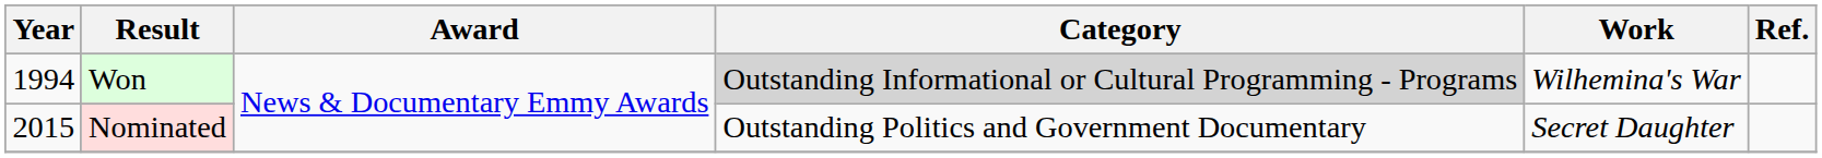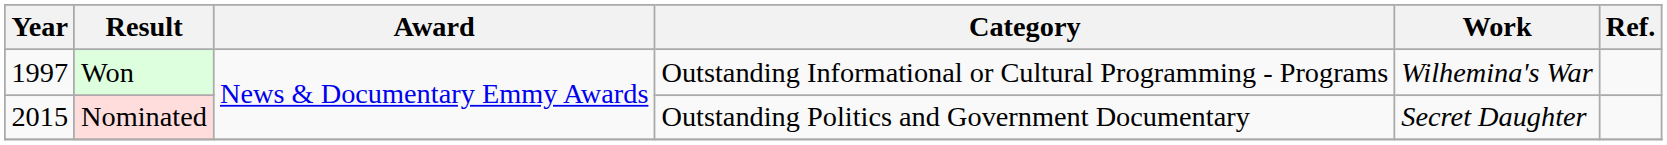Won | Year: 1994 -> 1997
Won | Category: lightgrey background -> no background
